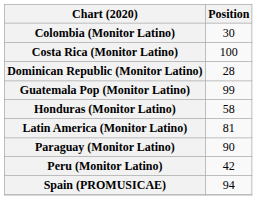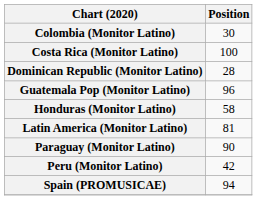Guatemala Pop (Monitor Latino) | Position: 99 -> 96
